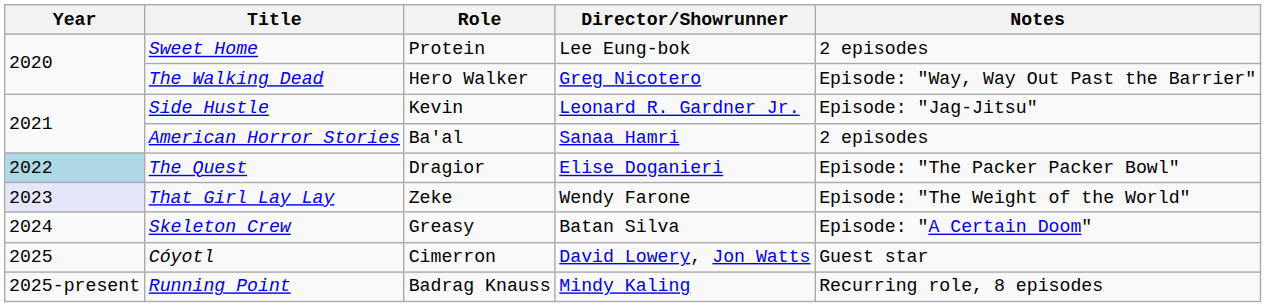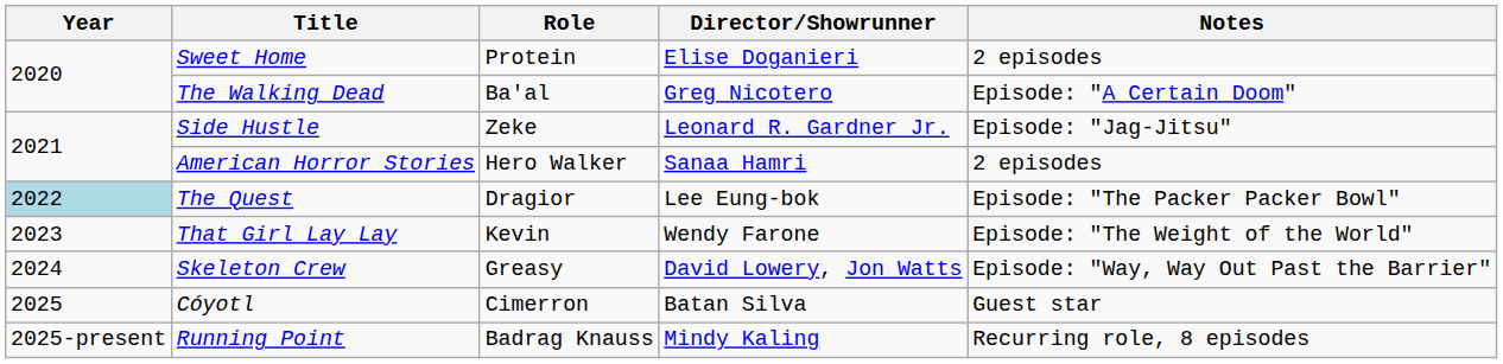Sweet Home | Director/Showrunner: Lee Eung-bok -> Elise Doganieri
The Walking Dead | Role: Hero Walker -> Ba'al
The Walking Dead | Notes: Episode: "Way, Way Out Past the Barrier" -> Episode: "A Certain Doom"
Side Hustle | Role: Kevin -> Zeke
American Horror Stories | Role: Ba'al -> Hero Walker
The Quest | Director/Showrunner: Elise Doganieri -> Lee Eung-bok
That Girl Lay Lay | Year: lavender background -> no background
That Girl Lay Lay | Role: Zeke -> Kevin
Skeleton Crew | Director/Showrunner: Batan Silva -> David Lowery, Jon Watts
Skeleton Crew | Notes: Episode: "A Certain Doom" -> Episode: "Way, Way Out Past the Barrier"
Cóyotl | Director/Showrunner: David Lowery, Jon Watts -> Batan Silva
